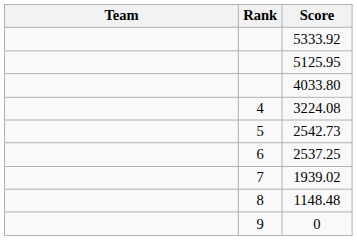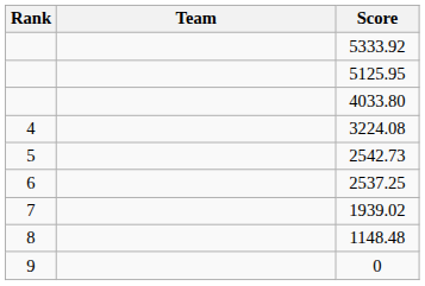columns swapped: Rank <-> Team
